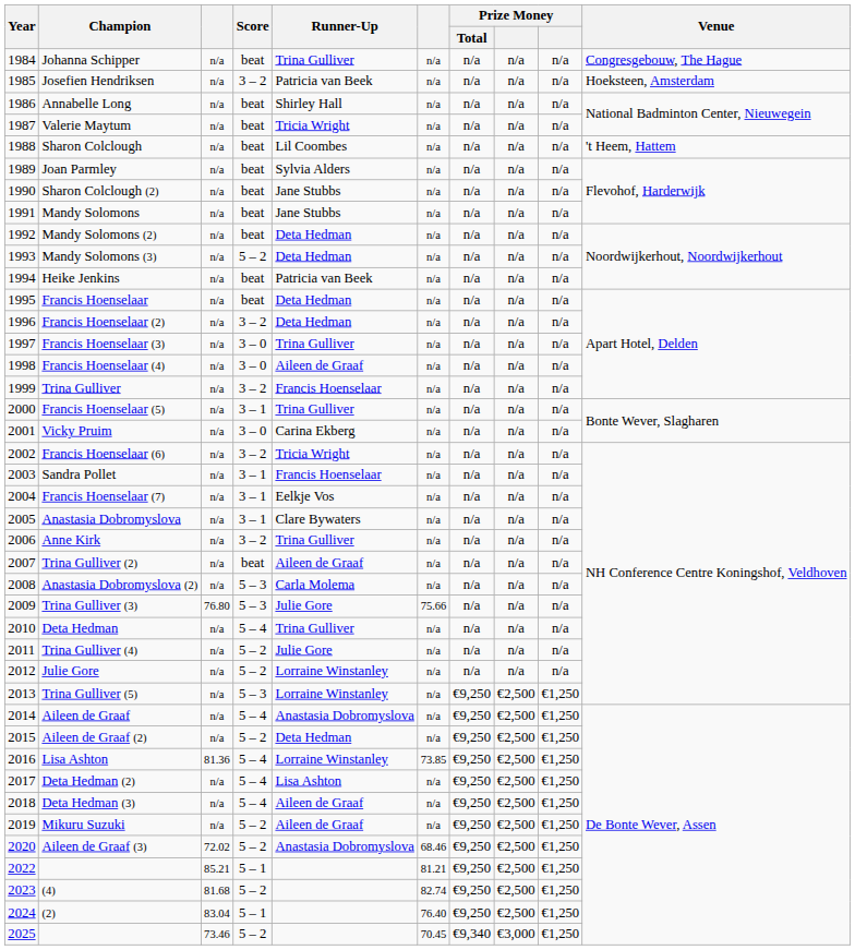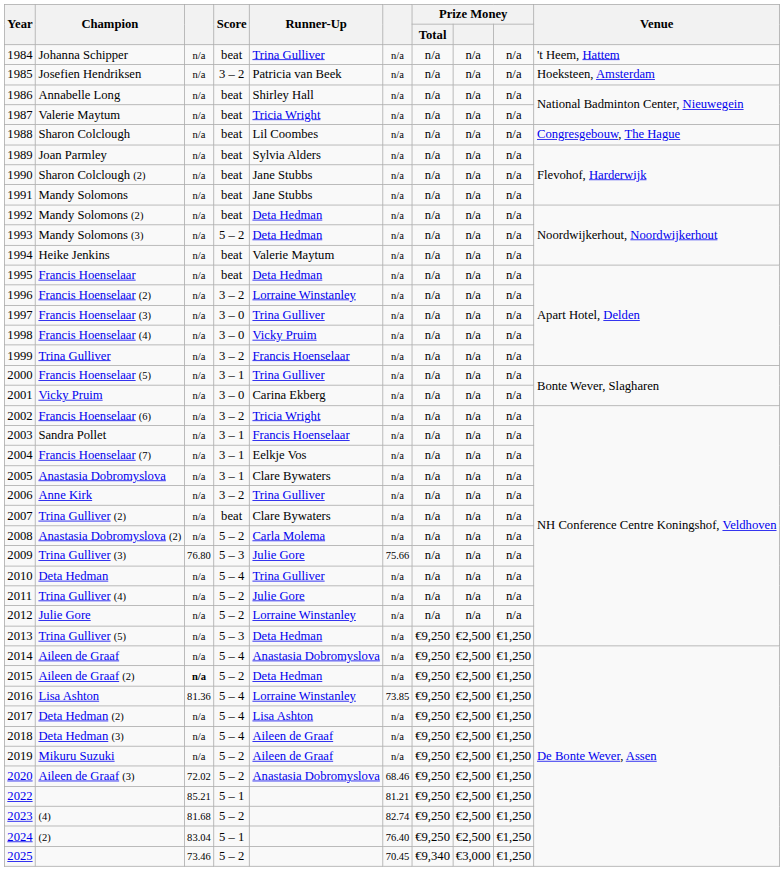Johanna Schipper | Venue: Congresgebouw, The Hague -> 't Heem, Hattem
Sharon Colclough | Venue: 't Heem, Hattem -> Congresgebouw, The Hague
Heike Jenkins | Runner-Up: Patricia van Beek -> Valerie Maytum
Francis Hoenselaar (2) | Runner-Up: Deta Hedman -> Lorraine Winstanley
Francis Hoenselaar (4) | Runner-Up: Aileen de Graaf -> Vicky Pruim
Trina Gulliver (2) | Runner-Up: Aileen de Graaf -> Clare Bywaters
Anastasia Dobromyslova (2) | Score: 5 – 3 -> 5 – 2
Trina Gulliver (5) | Runner-Up: Lorraine Winstanley -> Deta Hedman
Aileen de Graaf (2) | column 3: normal -> bold
